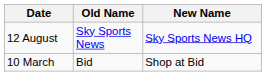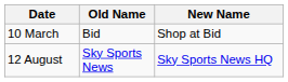rows swapped: 10 March <-> 12 August
